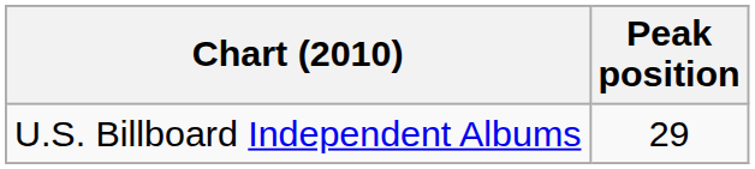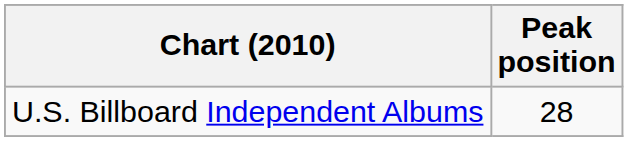U.S. Billboard Independent Albums | Peak position: 29 -> 28
